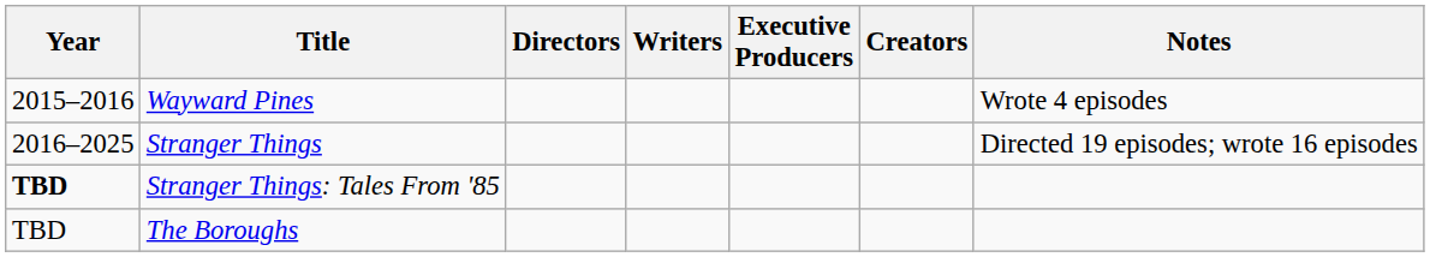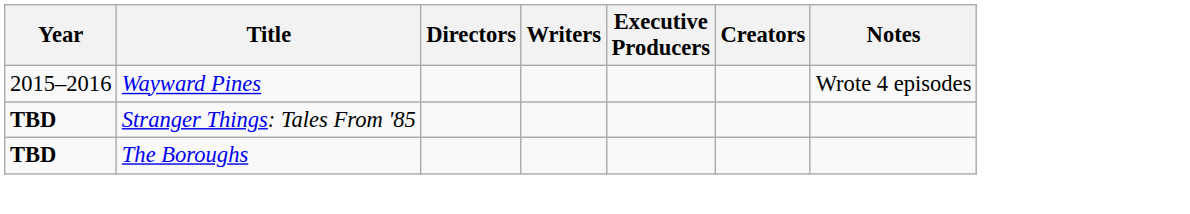- row: 2016–2025 | Stranger Things | Directed 19 episodes; wrote 16 episodes
The Boroughs | Year: normal -> bold
